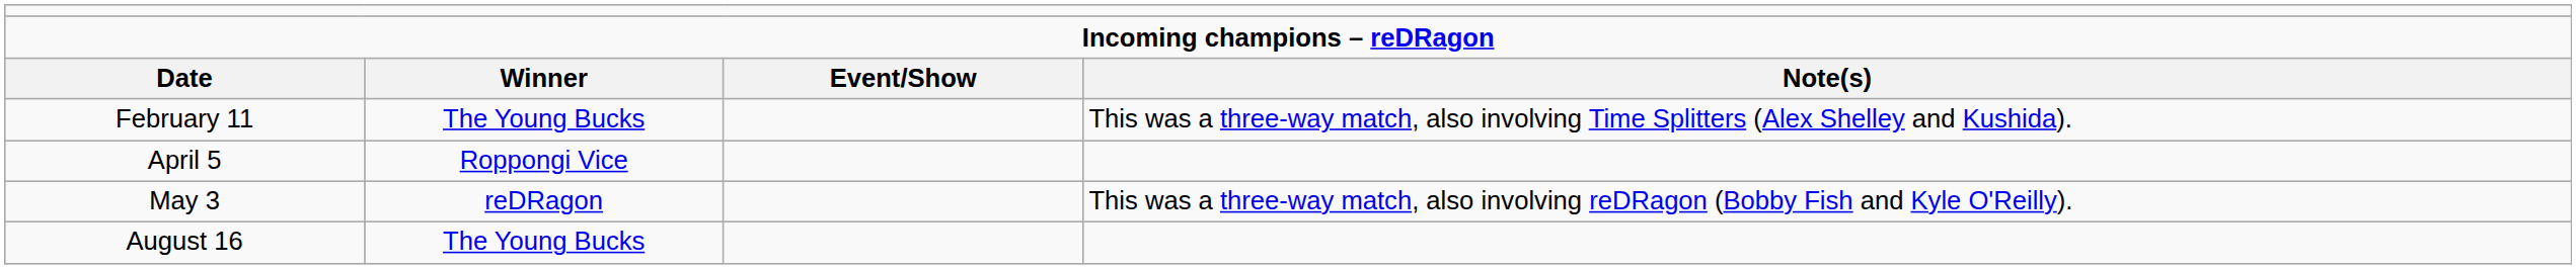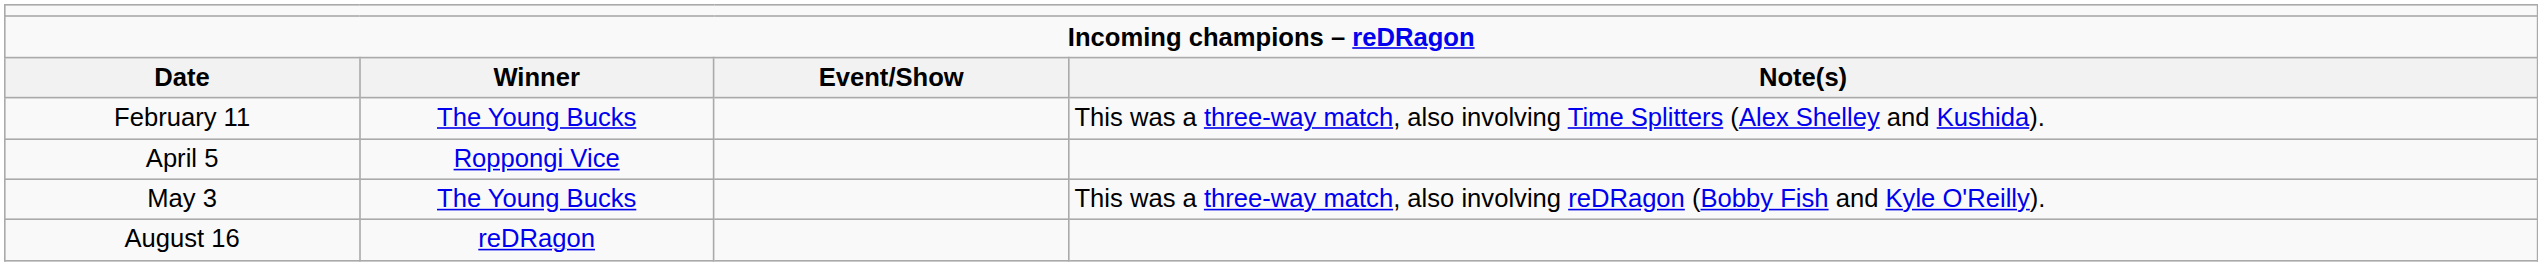May 3 | column 2: reDRagon -> The Young Bucks
August 16 | column 2: The Young Bucks -> reDRagon
